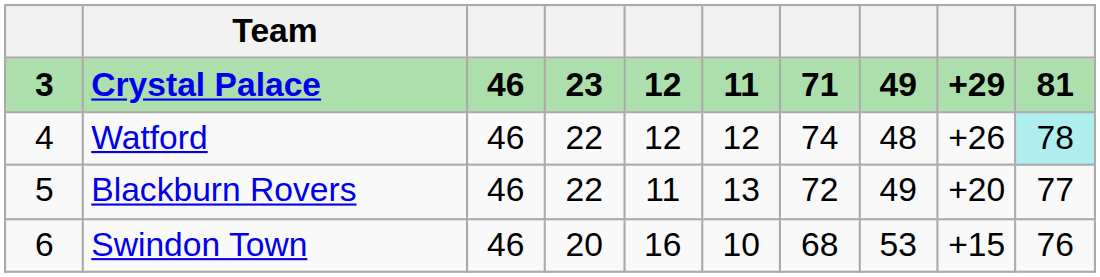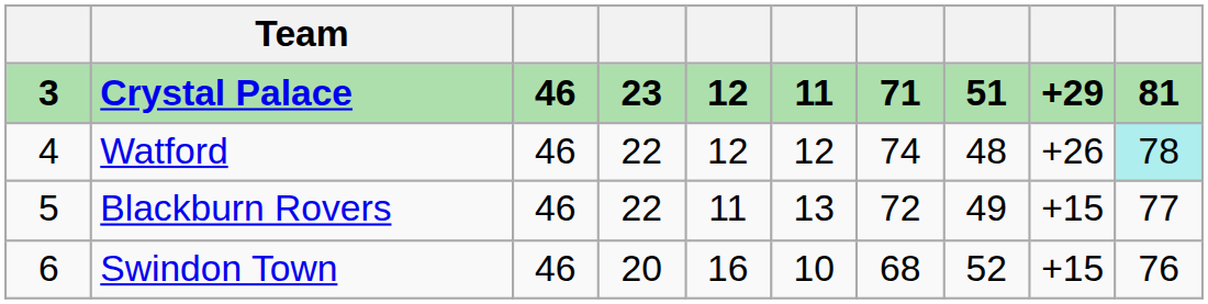Crystal Palace | column 8: 49 -> 51
Blackburn Rovers | column 9: +20 -> +15
Swindon Town | column 8: 53 -> 52
